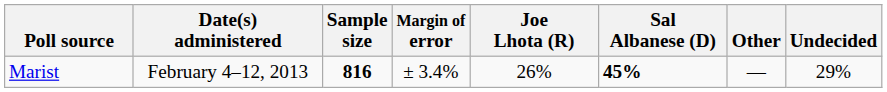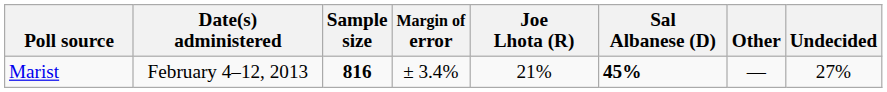Marist | Joe Lhota (R): 26% -> 21%
Marist | Undecided: 29% -> 27%
